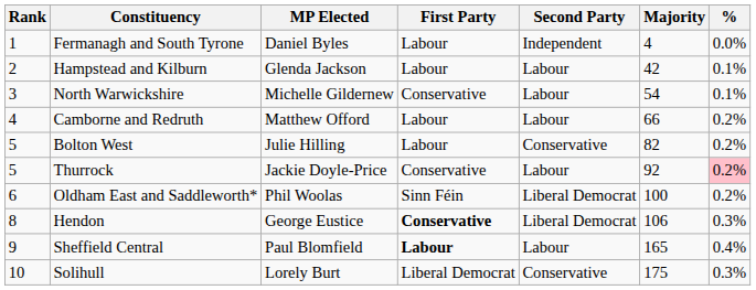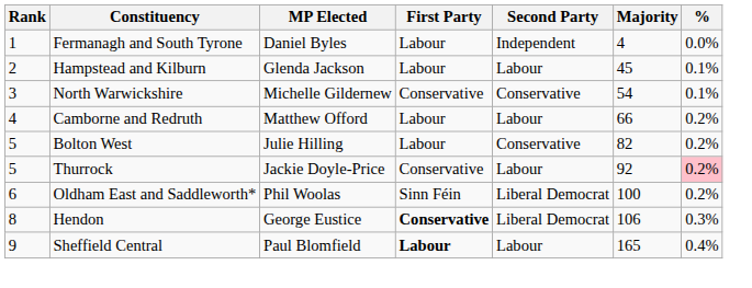Hampstead and Kilburn | Majority: 42 -> 45
North Warwickshire | Second Party: Labour -> Conservative
- row: 10 | Solihull | Lorely Burt | Liberal Democrat | Conservative | 175 | 0.3%
